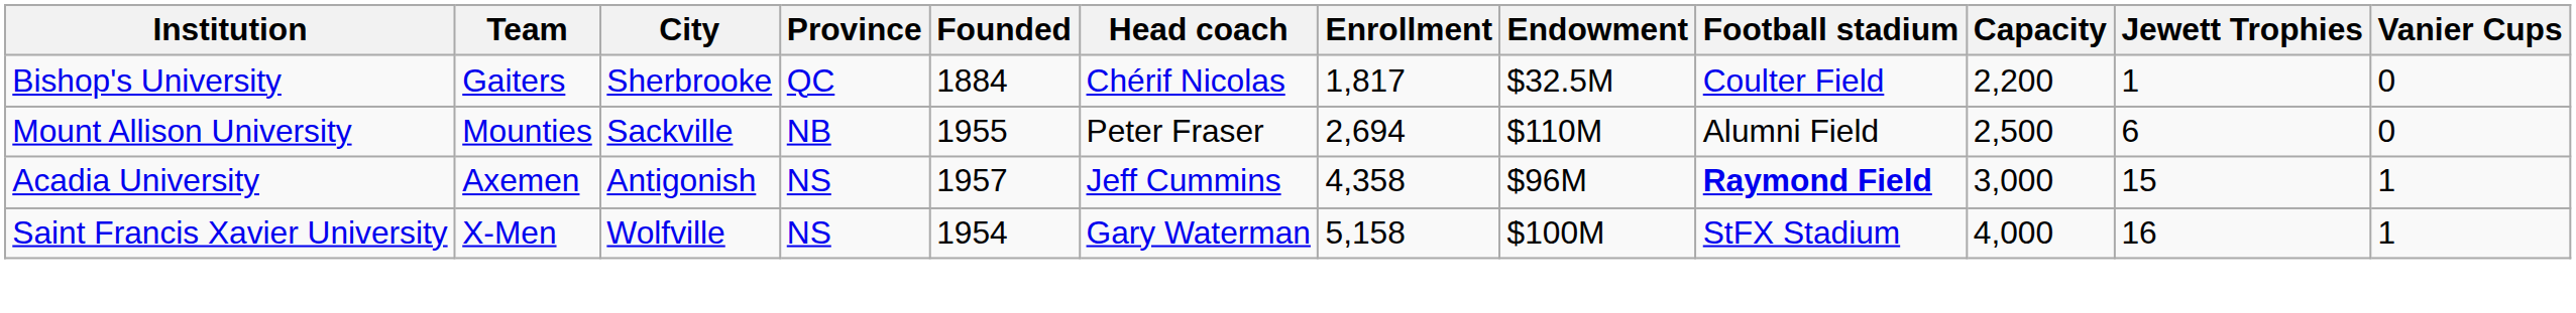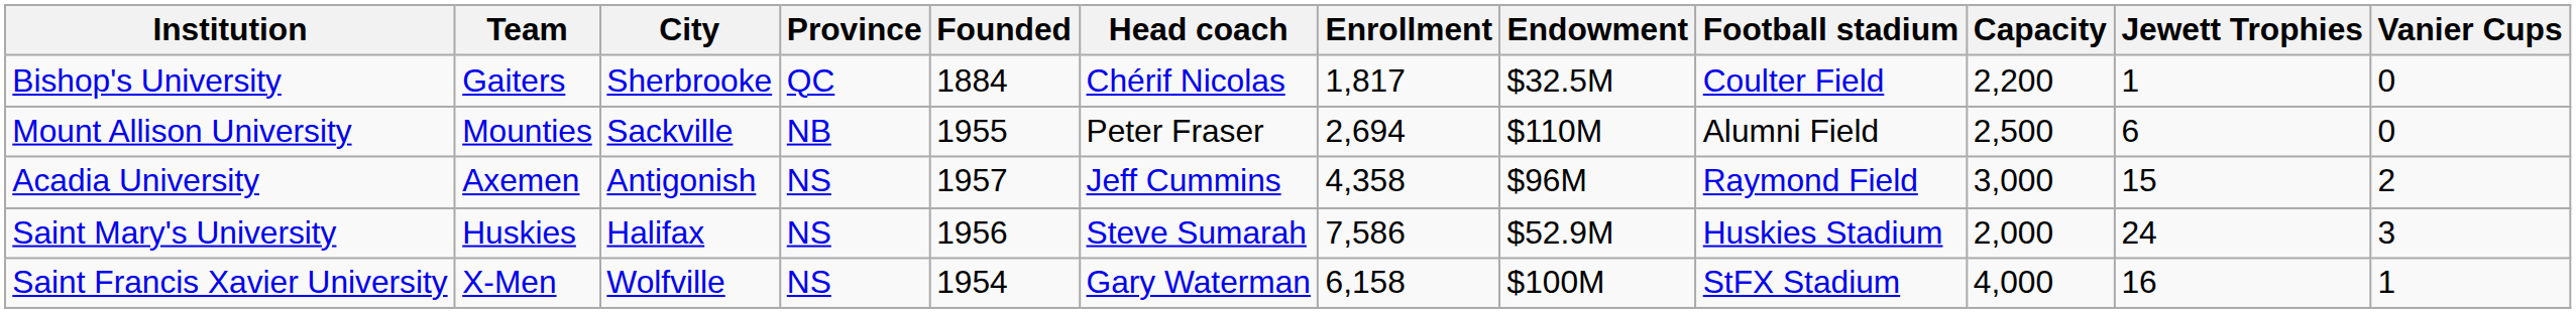Acadia University | Football stadium: bold -> normal
Acadia University | Vanier Cups: 1 -> 2
+ row: Saint Mary's University | Huskies | Halifax | NS | 1956 | Steve Sumarah | 7,586 | $52.9M | Huskies Stadium | 2,000 | 24 | 3
Saint Francis Xavier University | Enrollment: 5,158 -> 6,158
